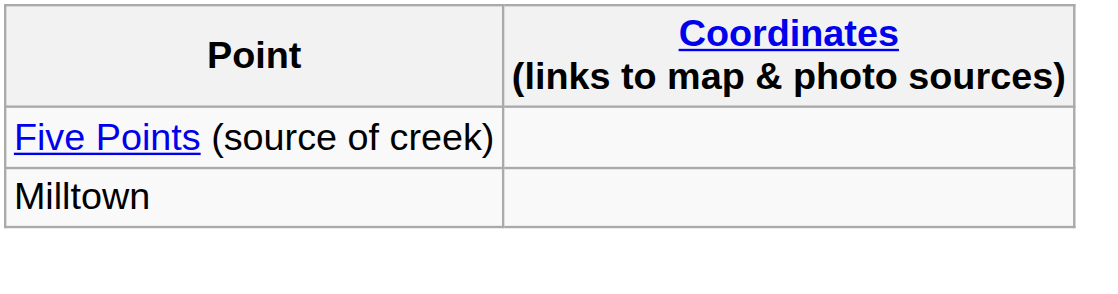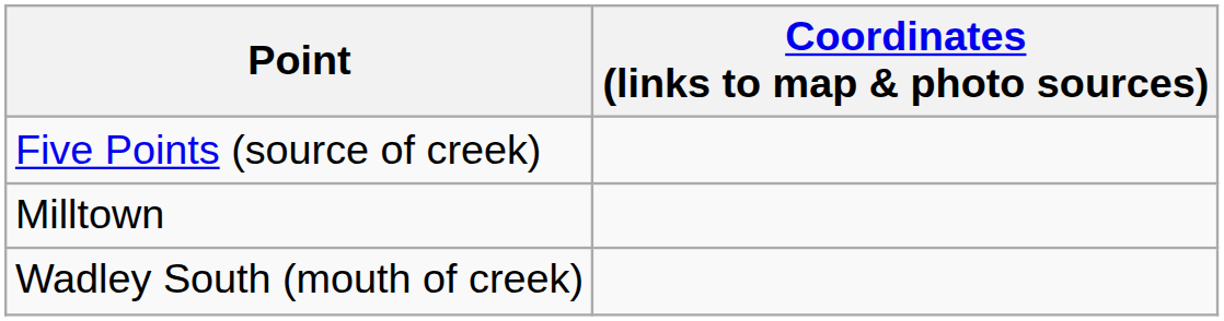+ row: Wadley South (mouth of creek)
